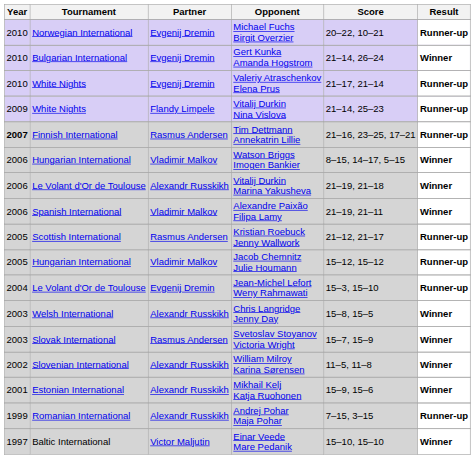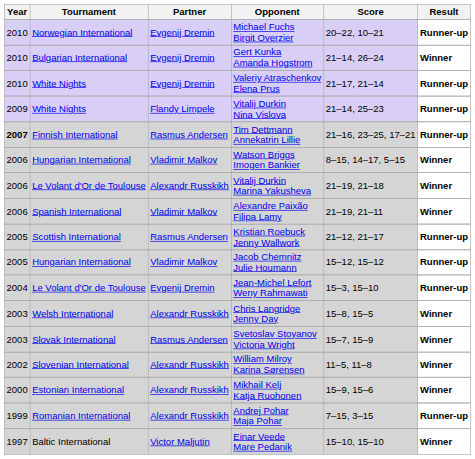Mikhail Kelj Katja Ruohonen | Year: 2001 -> 2000
